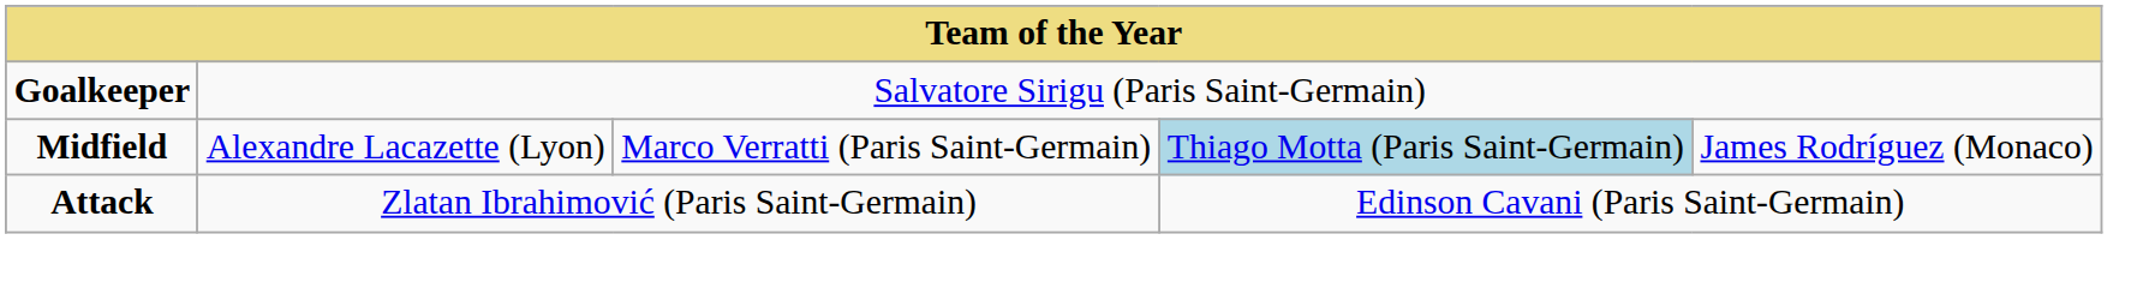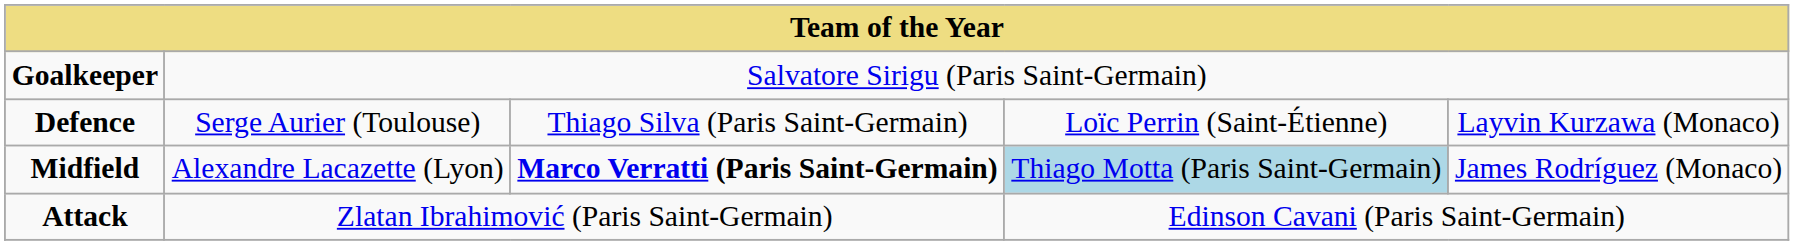+ row: Defence | Serge Aurier (Toulouse) | Thiago Silva (Paris Saint-Germain) | Loïc Perrin (Saint-Étienne) | Layvin Kurzawa (Monaco)
Midfield | column 3: normal -> bold
